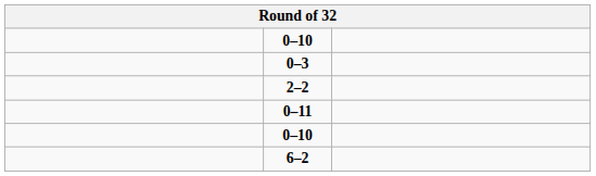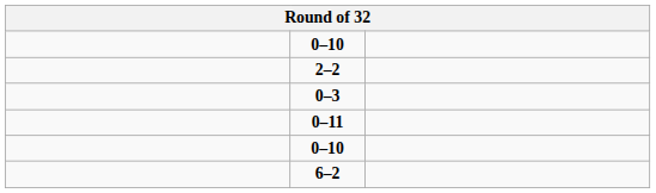rows swapped: 0–3 <-> 2–2
